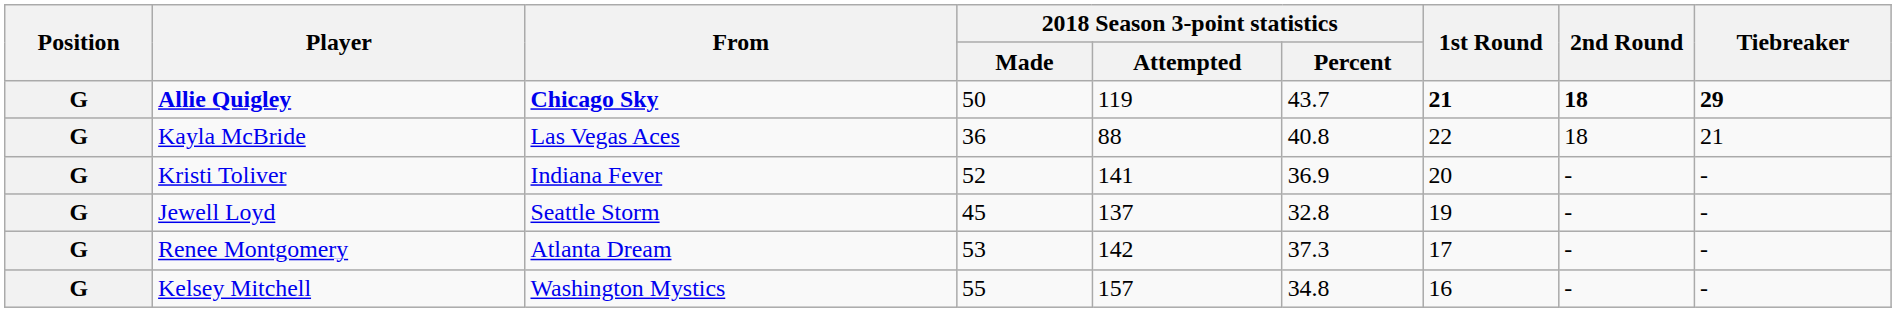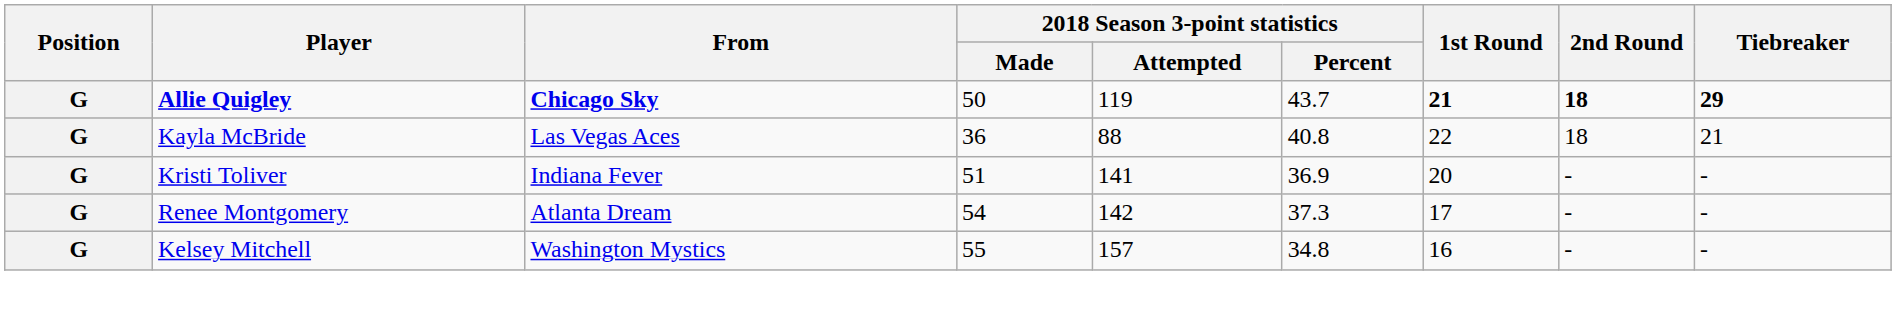Kristi Toliver | 2018 Season 3-point statistics / Made: 52 -> 51
- row: G | Jewell Loyd | Seattle Storm | 45 | 137 | 32.8 | 19 | - | -
Renee Montgomery | 2018 Season 3-point statistics / Made: 53 -> 54
